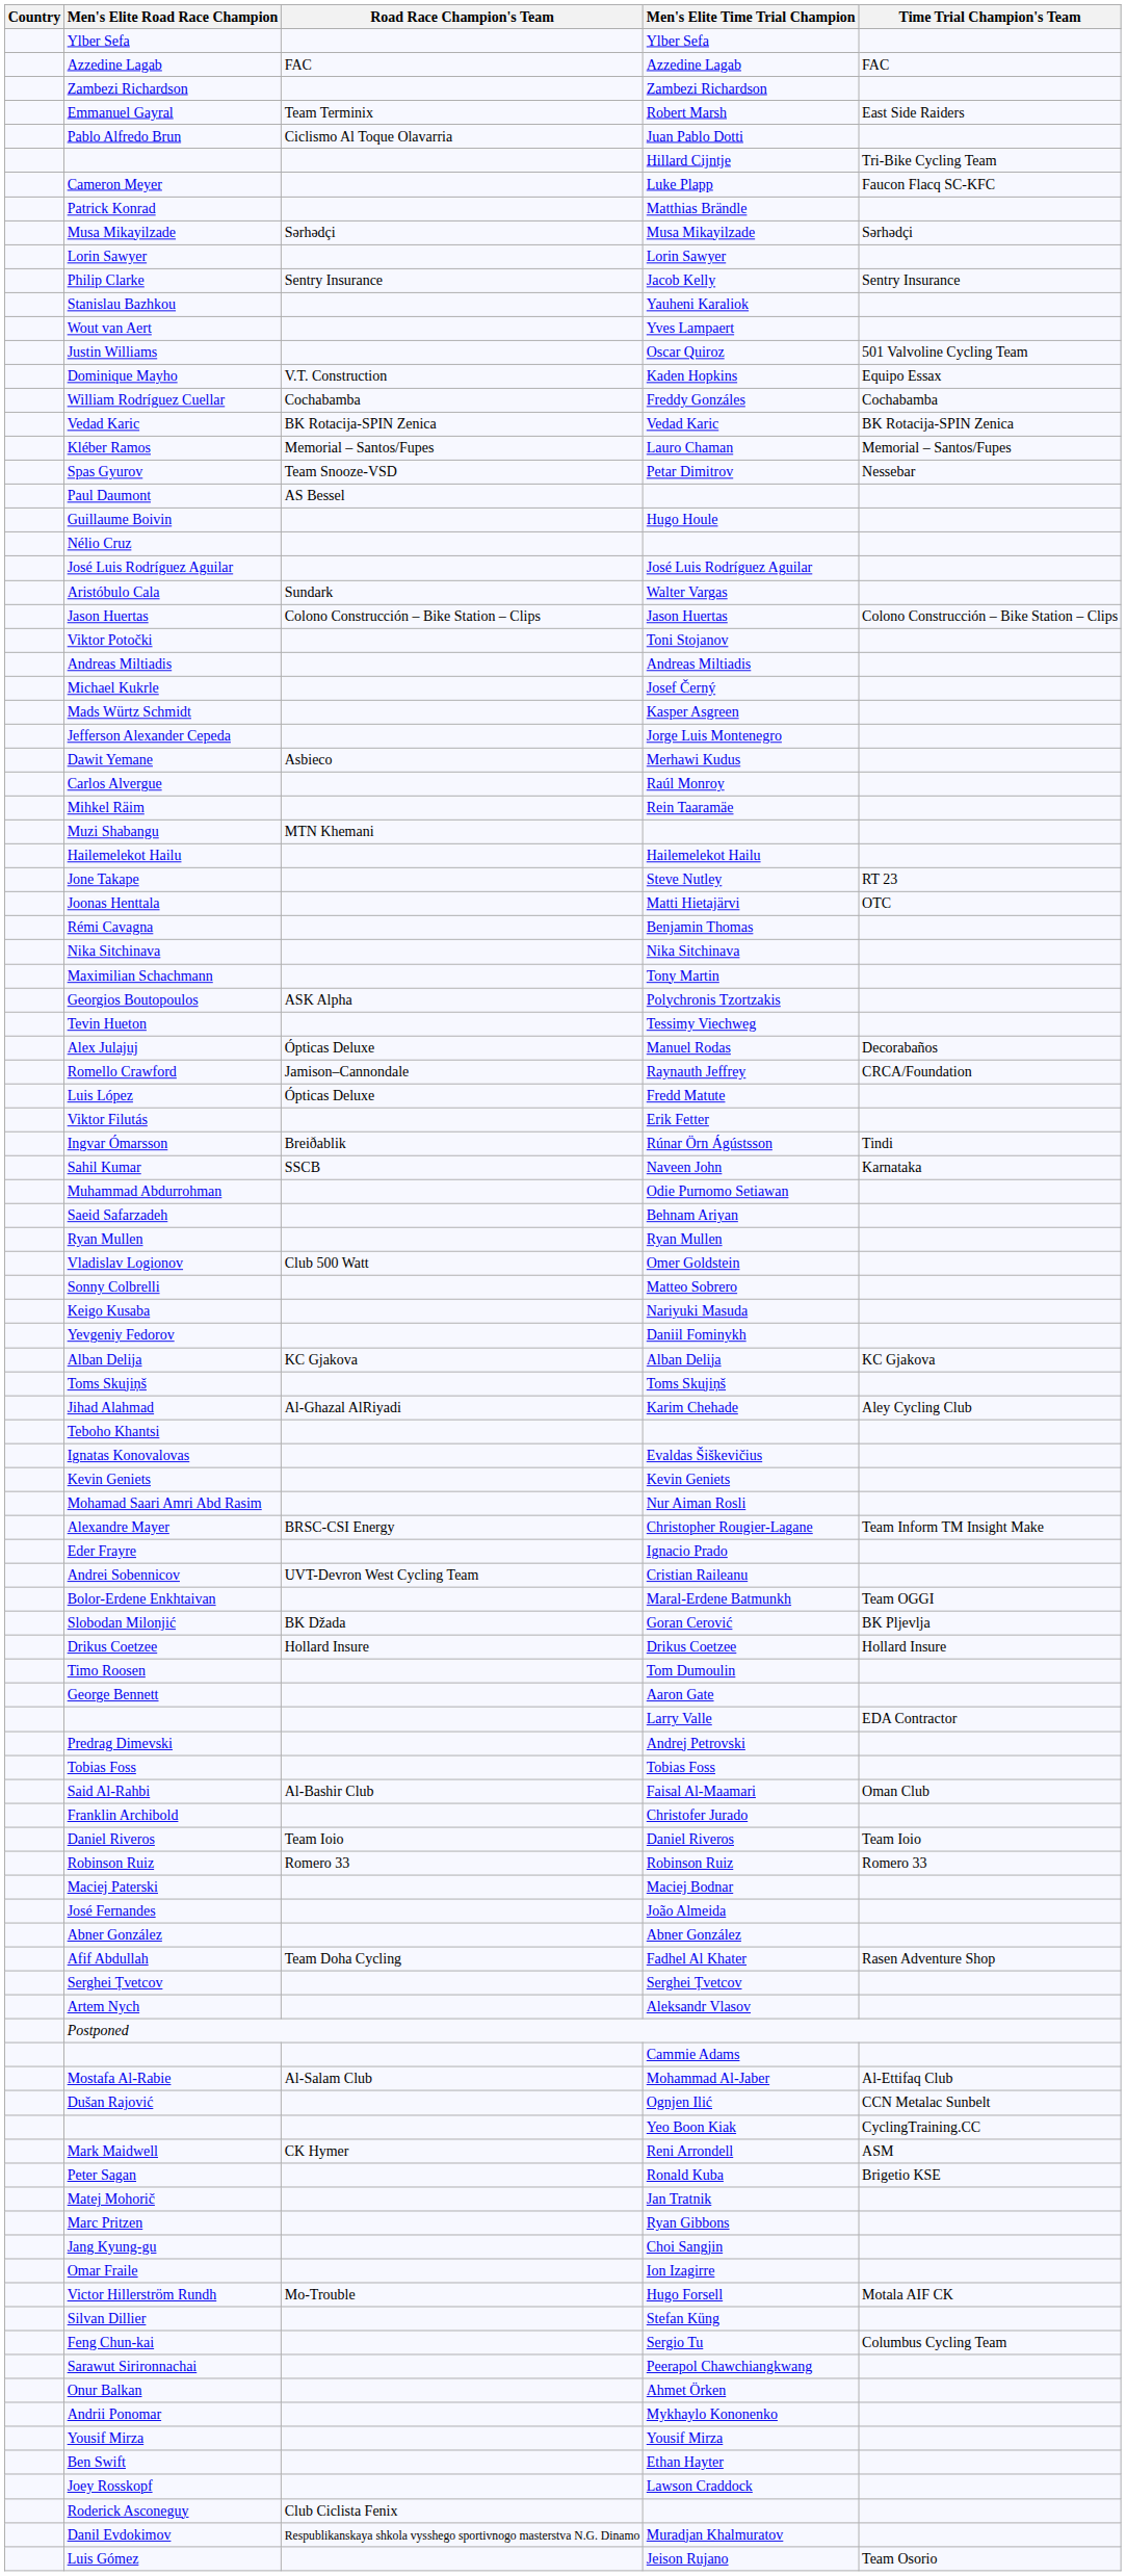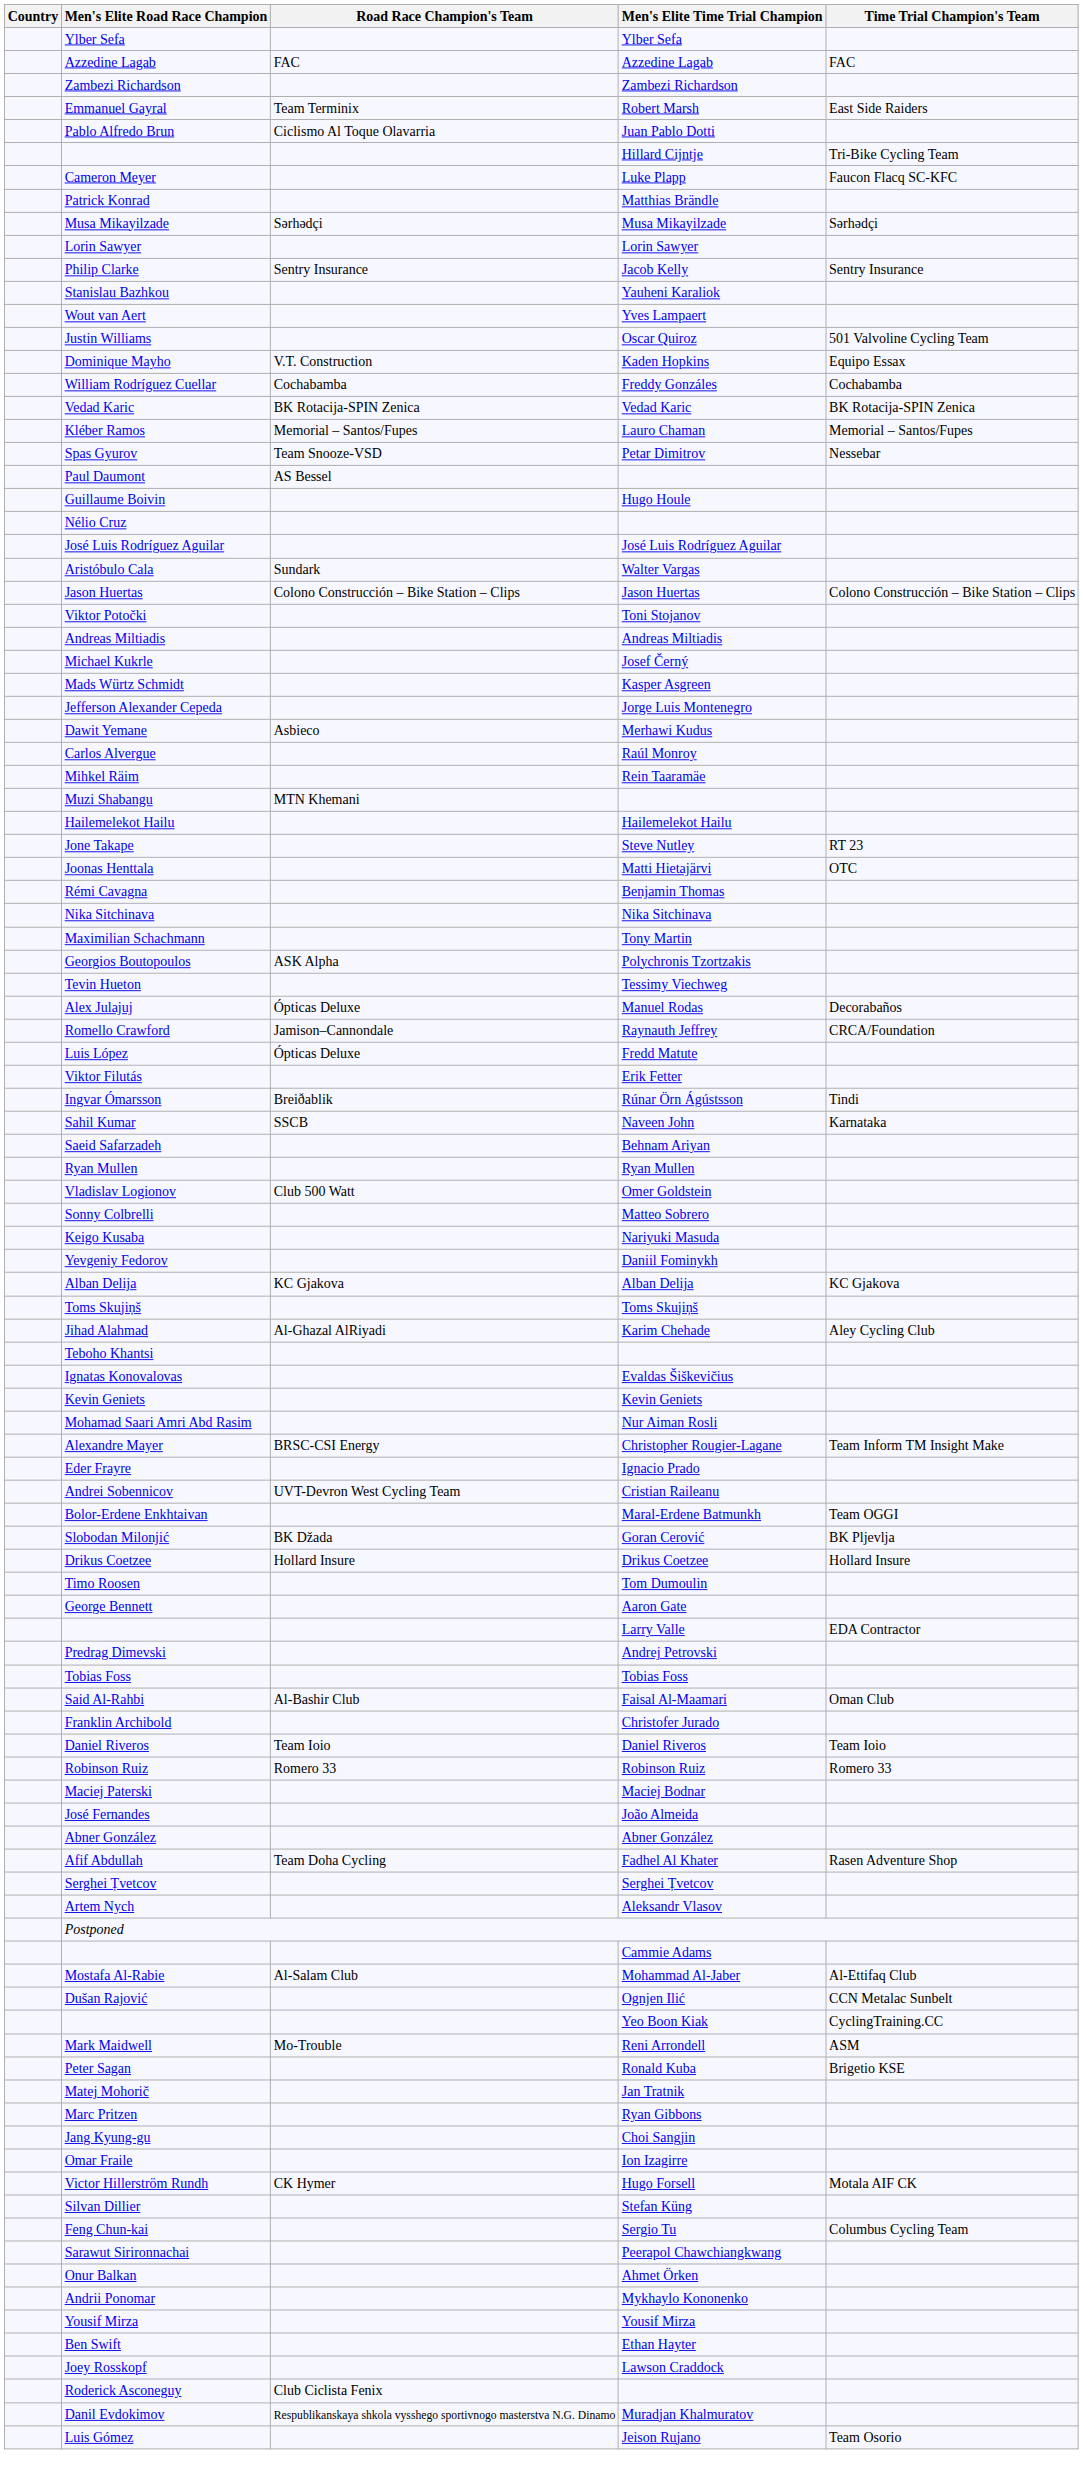- row: Muhammad Abdurrohman | Odie Purnomo Setiawan
Mark Maidwell | Road Race Champion's Team: CK Hymer -> Mo-Trouble
Victor Hillerström Rundh | Road Race Champion's Team: Mo-Trouble -> CK Hymer
